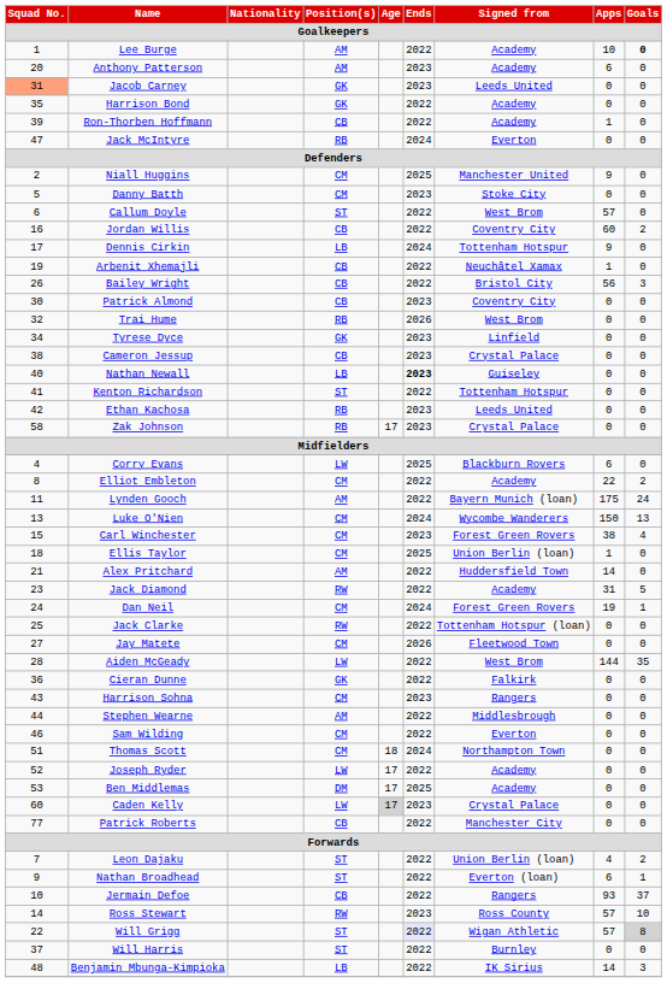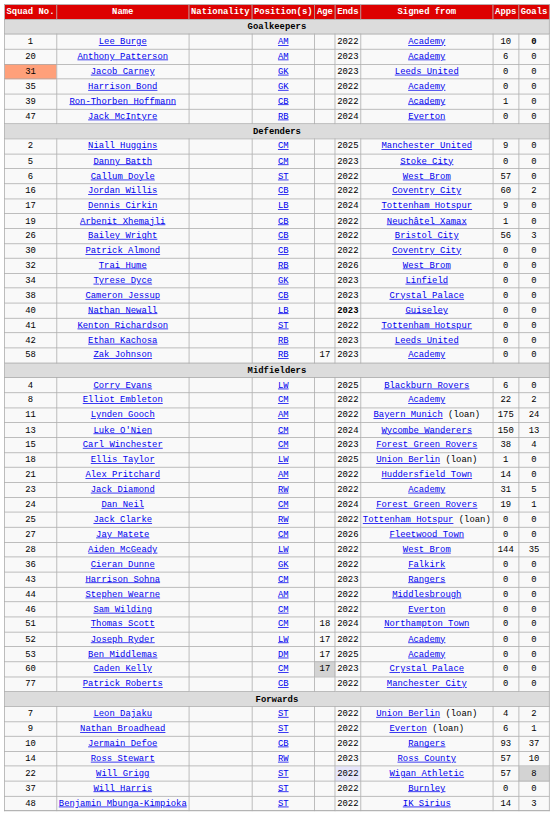Patrick Almond | Ends: 2023 -> 2022
Zak Johnson | Signed from: Crystal Palace -> Academy
Ellis Taylor | Position(s): CM -> LW
Caden Kelly | Position(s): LW -> CM
Benjamin Mbunga-Kimpioka | Position(s): LB -> ST
